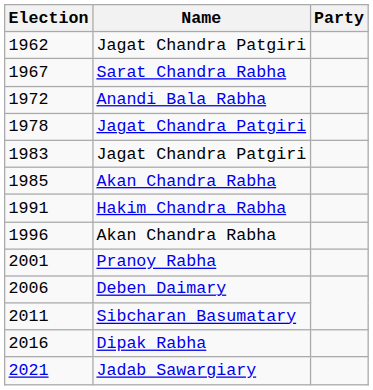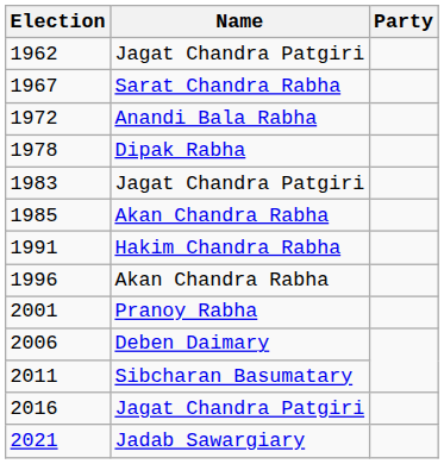1978 | Name: Jagat Chandra Patgiri -> Dipak Rabha
2016 | Name: Dipak Rabha -> Jagat Chandra Patgiri
